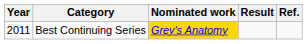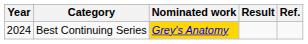Best Continuing Series | Year: 2011 -> 2024
